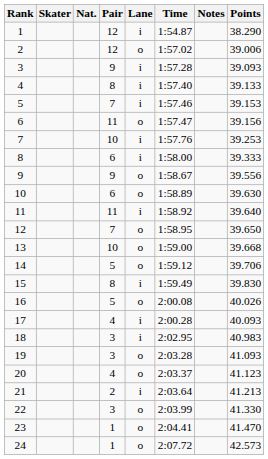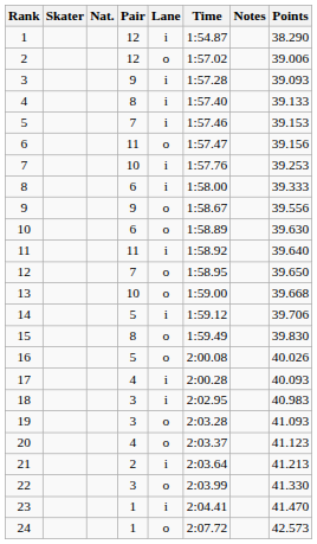14 | Lane: o -> i
15 | Lane: i -> o
23 | Lane: o -> i
